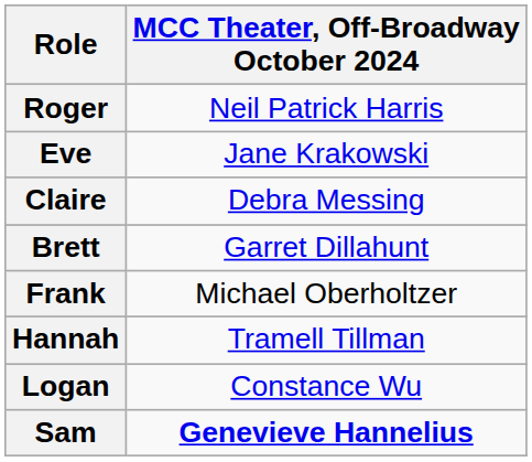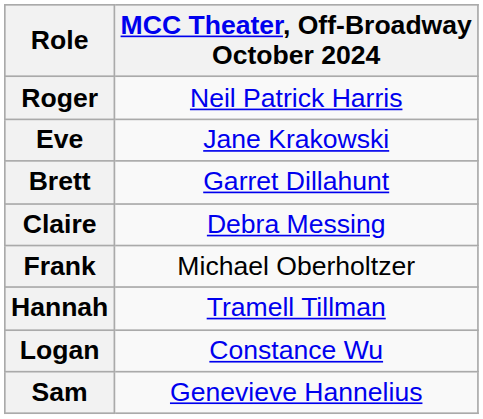rows swapped: Claire <-> Brett
Sam | MCC Theater, Off-Broadway October 2024: bold -> normal
